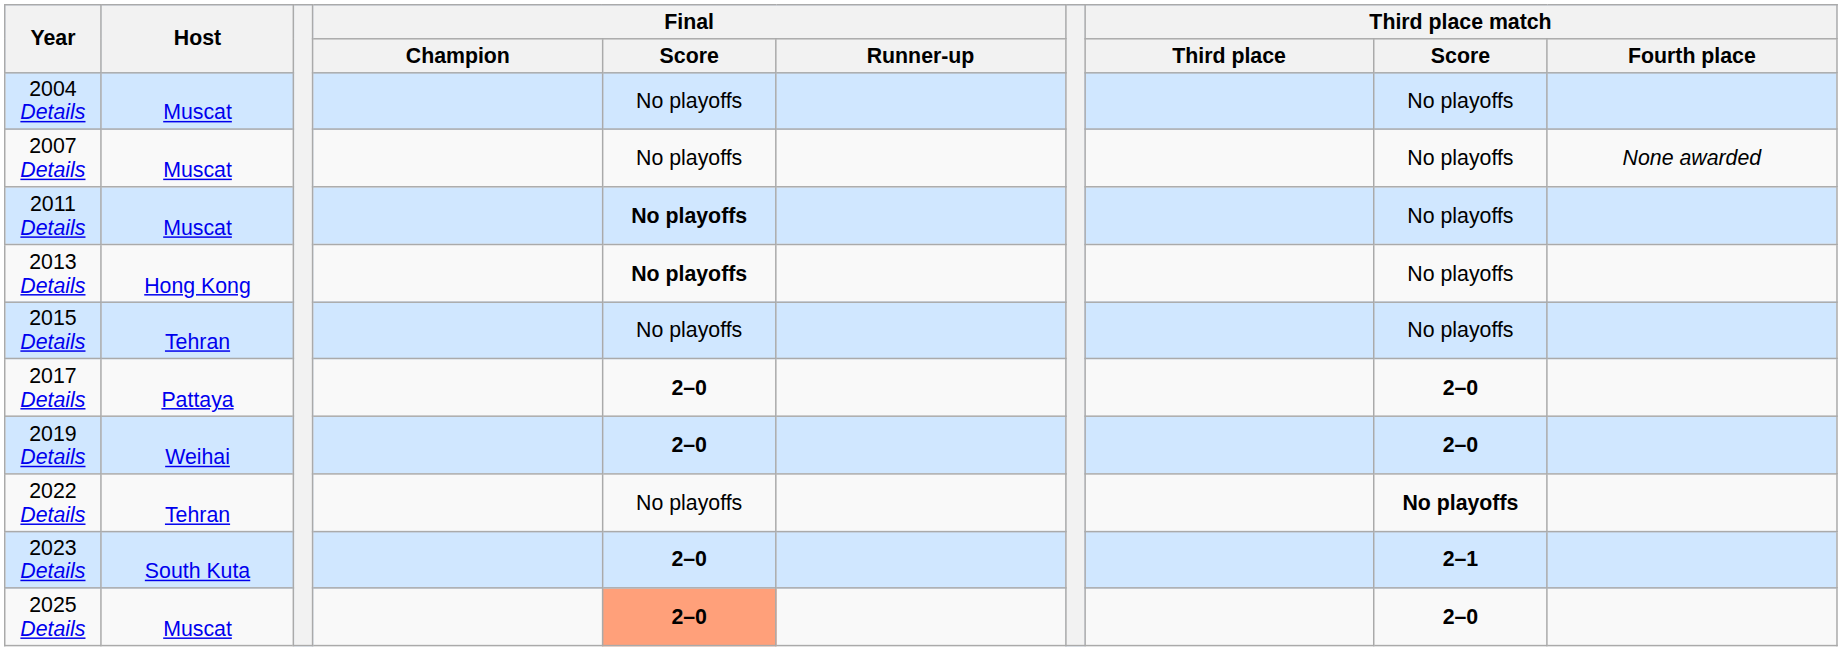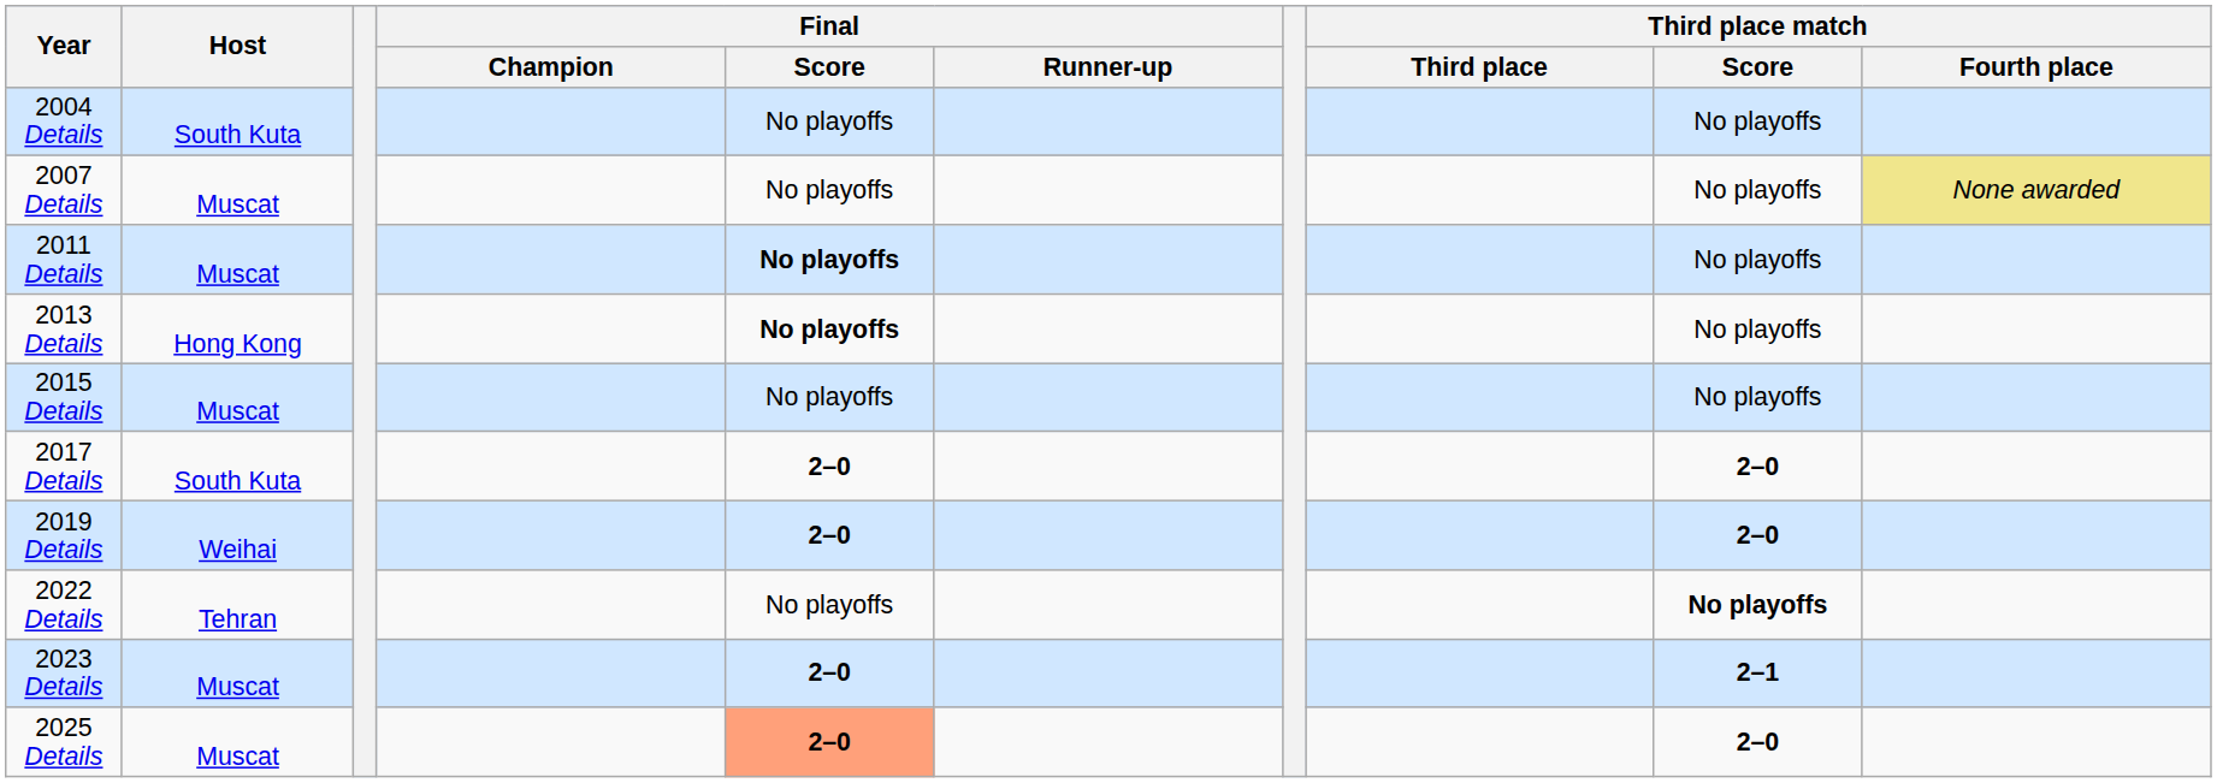2004 Details | Host: Muscat -> South Kuta
2007 Details | Third place match / Fourth place: no background -> khaki background
2015 Details | Host: Tehran -> Muscat
2017 Details | Host: Pattaya -> South Kuta
2023 Details | Host: South Kuta -> Muscat
